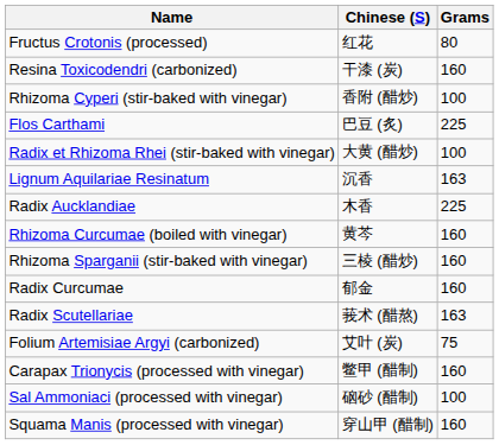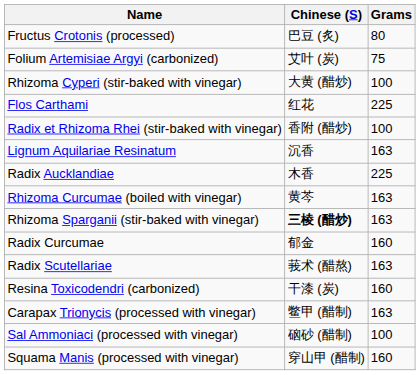Fructus Crotonis (processed) | Chinese (S): 红花 -> 巴豆 (炙)
rows swapped: Resina Toxicodendri (carbonized) <-> Folium Artemisiae Argyi (carbonized)
Rhizoma Cyperi (stir-baked with vinegar) | Chinese (S): 香附 (醋炒) -> 大黄 (醋炒)
Flos Carthami | Chinese (S): 巴豆 (炙) -> 红花
Radix et Rhizoma Rhei (stir-baked with vinegar) | Chinese (S): 大黄 (醋炒) -> 香附 (醋炒)
Rhizoma Curcumae (boiled with vinegar) | Grams: 160 -> 163
Rhizoma Sparganii (stir-baked with vinegar) | Chinese (S): normal -> bold
Rhizoma Sparganii (stir-baked with vinegar) | Grams: 160 -> 163
Carapax Trionycis (processed with vinegar) | Grams: 160 -> 163
